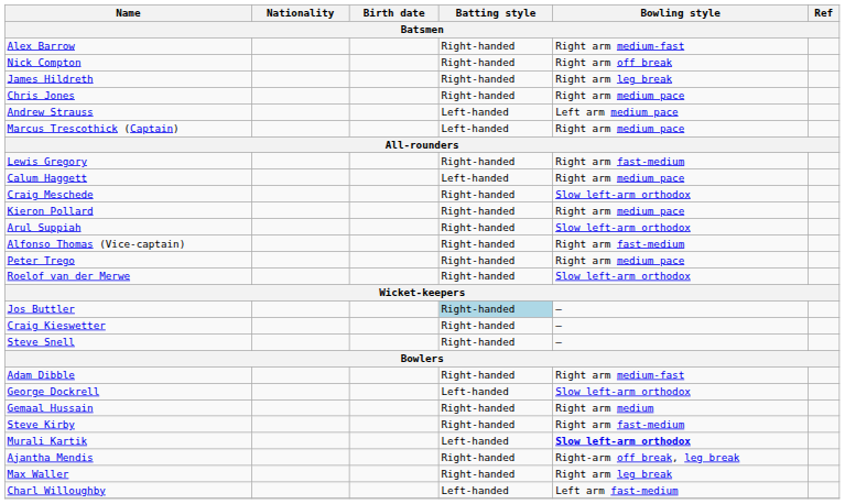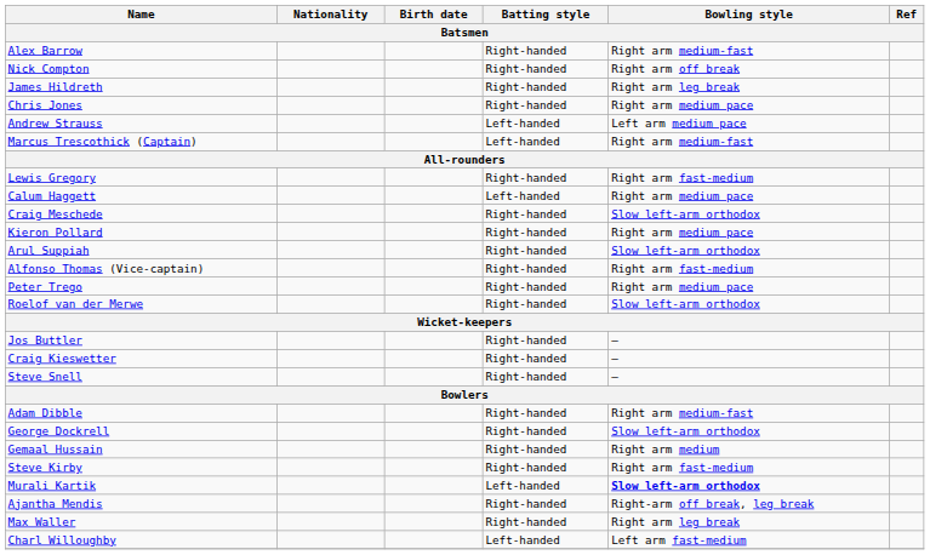Marcus Trescothick (Captain) | Bowling style: Right arm medium pace -> Right arm medium-fast
Jos Buttler | Batting style: lightblue background -> no background
George Dockrell | Batting style: Left-handed -> Right-handed
